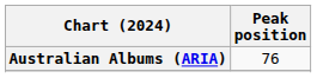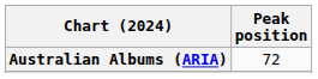Australian Albums (ARIA) | Peak position: 76 -> 72
